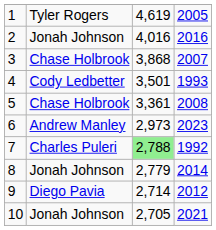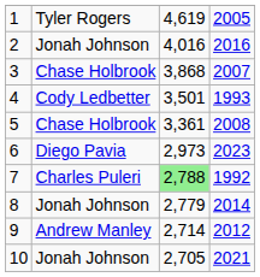6 | column 2: Andrew Manley -> Diego Pavia
9 | column 2: Diego Pavia -> Andrew Manley
